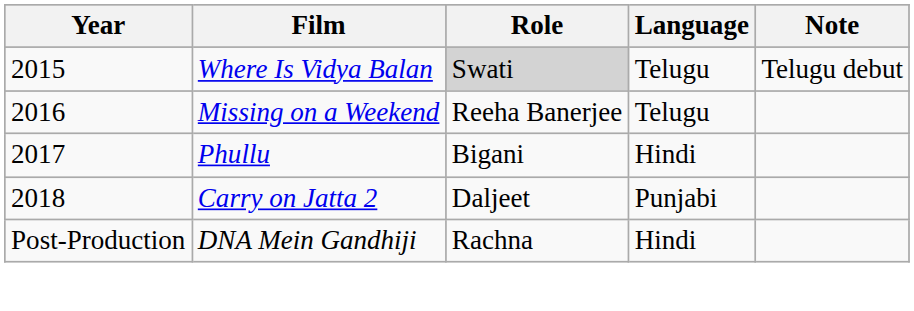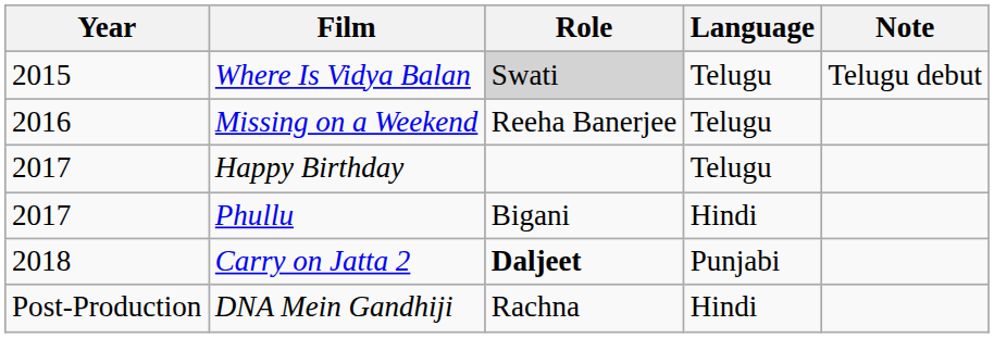+ row: 2017 | Happy Birthday | Telugu
Carry on Jatta 2 | Role: normal -> bold
